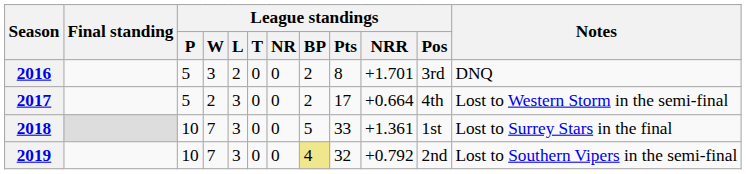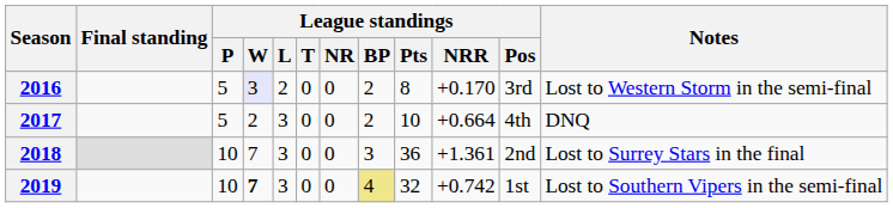2016 | League standings / W: no background -> lavender background
2016 | League standings / NRR: +1.701 -> +0.170
2016 | Notes: DNQ -> Lost to Western Storm in the semi-final
2017 | League standings / Pts: 17 -> 10
2017 | Notes: Lost to Western Storm in the semi-final -> DNQ
2018 | League standings / BP: 5 -> 3
2018 | League standings / Pts: 33 -> 36
2018 | League standings / Pos: 1st -> 2nd
2019 | League standings / W: normal -> bold
2019 | League standings / NRR: +0.792 -> +0.742
2019 | League standings / Pos: 2nd -> 1st
